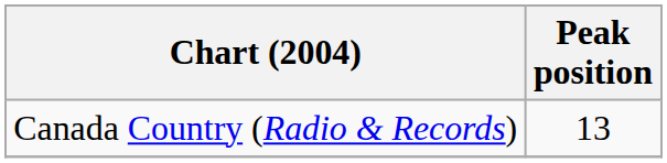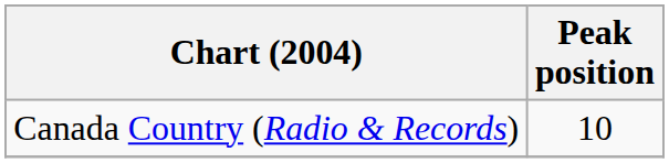Canada Country (Radio & Records) | Peak position: 13 -> 10
